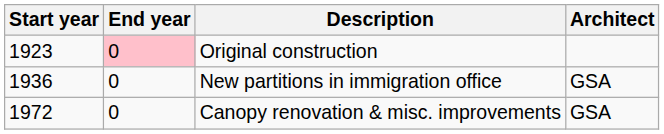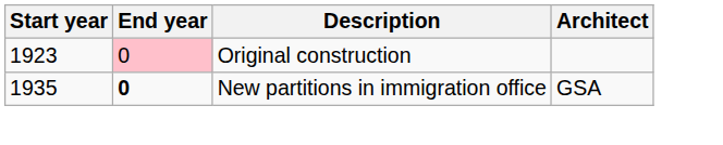New partitions in immigration office | Start year: 1936 -> 1935
New partitions in immigration office | End year: normal -> bold
- row: 1972 | 0 | Canopy renovation & misc. improvements | GSA
